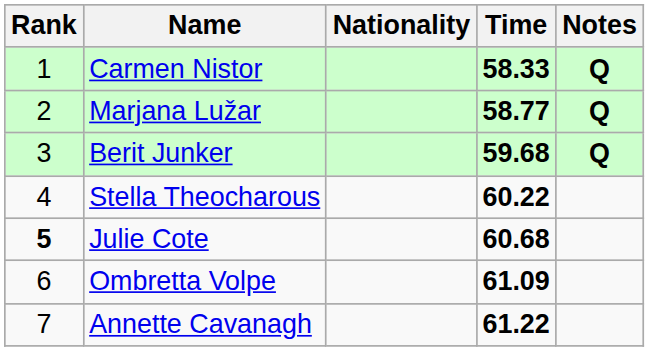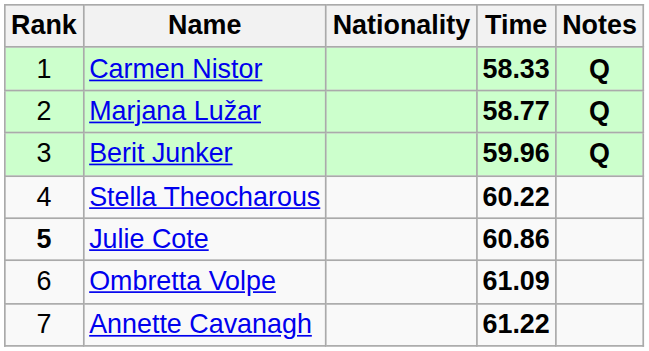Berit Junker | Time: 59.68 -> 59.96
Julie Cote | Time: 60.68 -> 60.86
